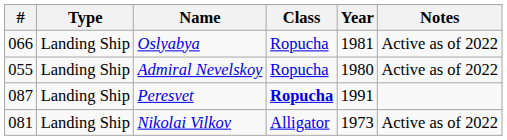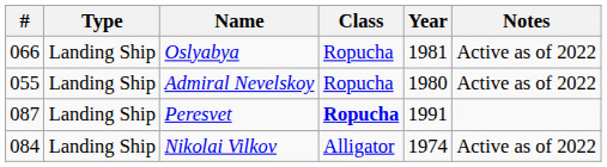Nikolai Vilkov | #: 081 -> 084
Nikolai Vilkov | Year: 1973 -> 1974
